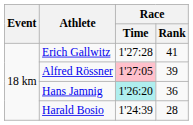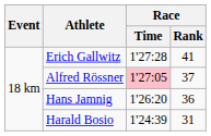Alfred Rössner | Race / Rank: 39 -> 37
Hans Jamnig | Race / Time: paleturquoise background -> no background
Harald Bosio | Race / Rank: 28 -> 31
